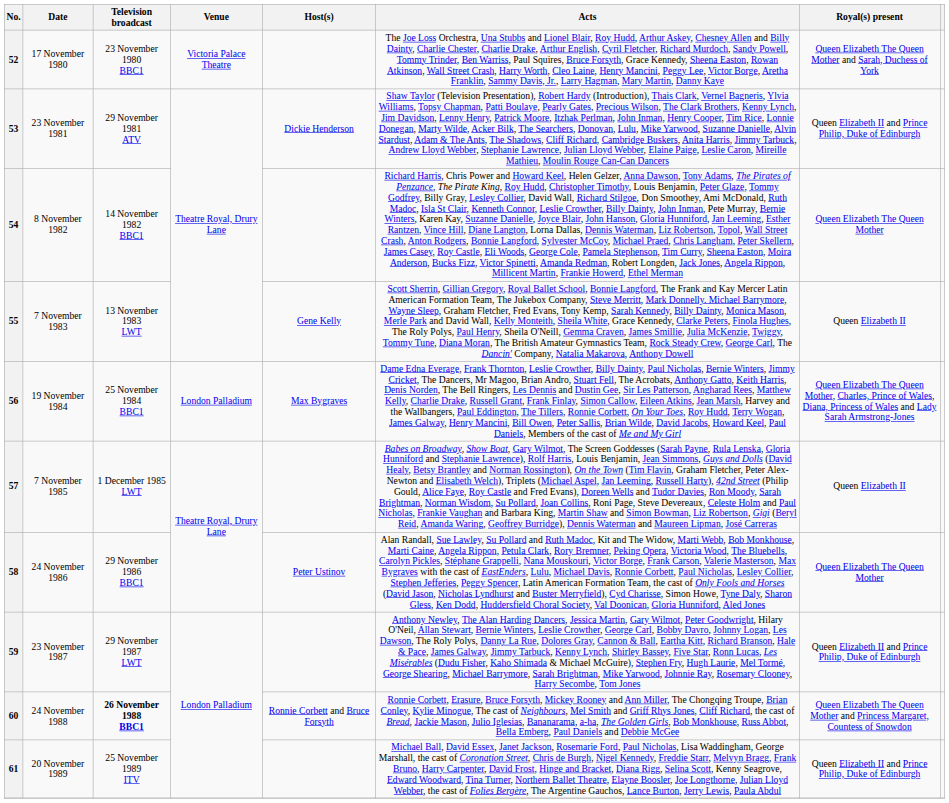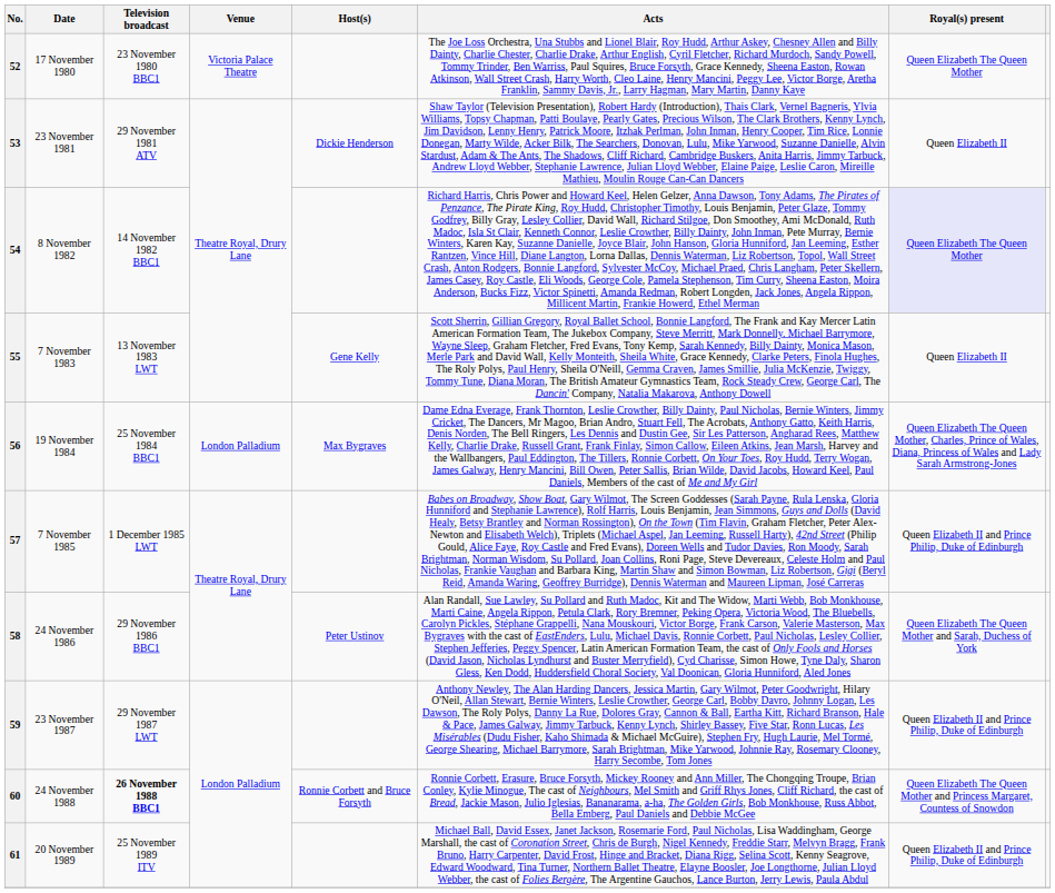52 | Royal(s) present: Queen Elizabeth The Queen Mother and Sarah, Duchess of York -> Queen Elizabeth The Queen Mother
53 | Royal(s) present: Queen Elizabeth II and Prince Philip, Duke of Edinburgh -> Queen Elizabeth II
54 | Royal(s) present: no background -> lavender background
57 | Royal(s) present: Queen Elizabeth II -> Queen Elizabeth II and Prince Philip, Duke of Edinburgh
58 | Royal(s) present: Queen Elizabeth The Queen Mother -> Queen Elizabeth The Queen Mother and Sarah, Duchess of York
